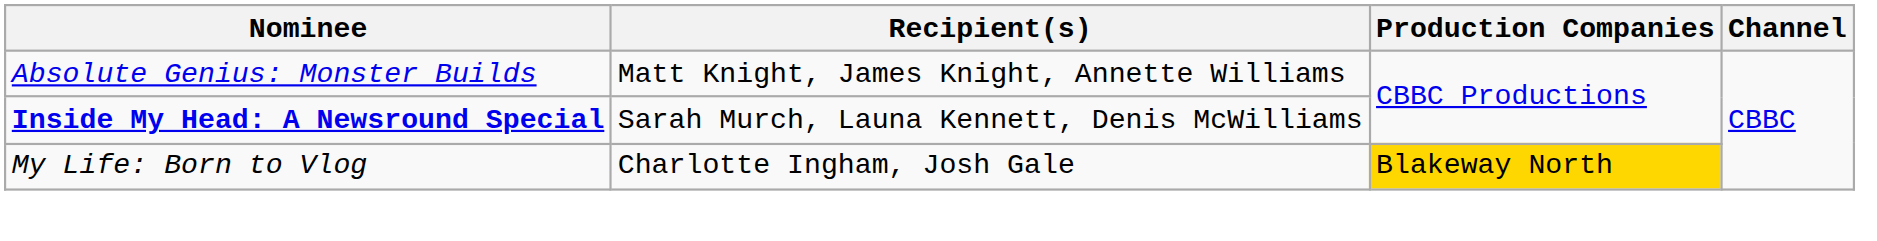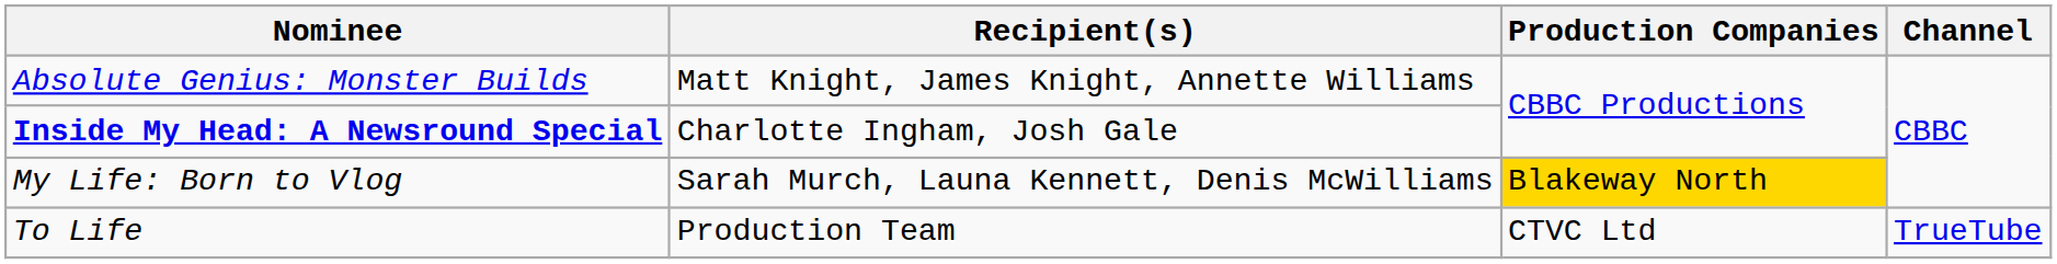Inside My Head: A Newsround Special | Recipient(s): Sarah Murch, Launa Kennett, Denis McWilliams -> Charlotte Ingham, Josh Gale
My Life: Born to Vlog | Recipient(s): Charlotte Ingham, Josh Gale -> Sarah Murch, Launa Kennett, Denis McWilliams
+ row: To Life | Production Team | CTVC Ltd | TrueTube
